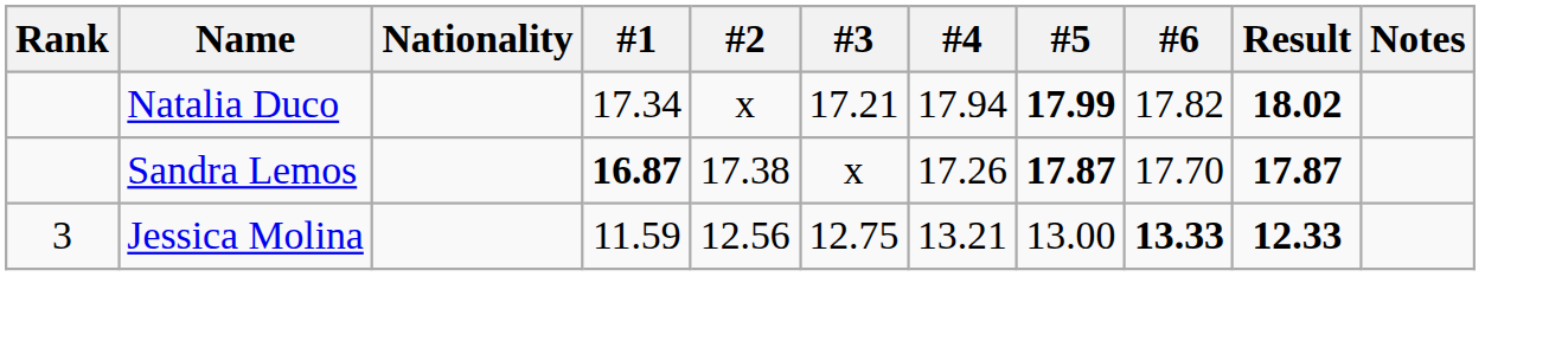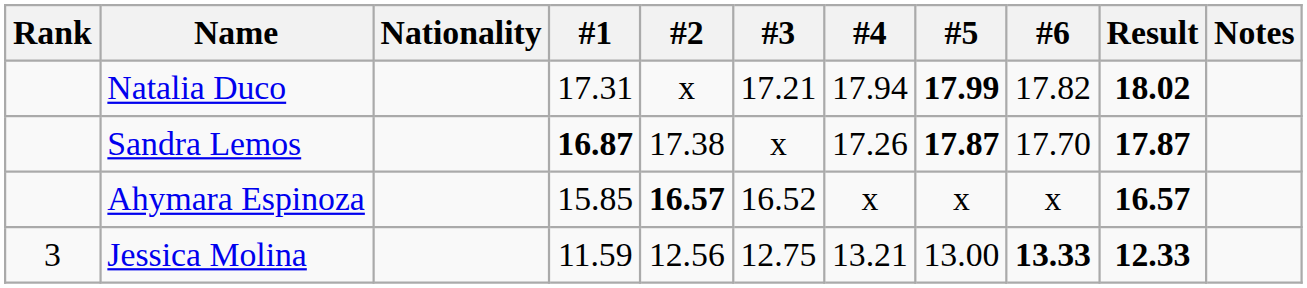Natalia Duco | #1: 17.34 -> 17.31
+ row: Ahymara Espinoza | 15.85 | 16.57 | 16.52 | x | x | x | 16.57
